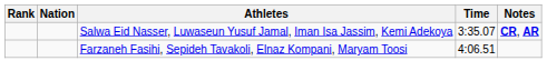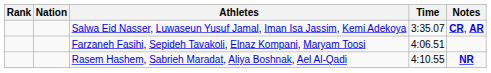+ row: Rasem Hashem, Sabrieh Maradat, Aliya Boshnak, Ael Al-Qadi | 4:10.55 | NR
